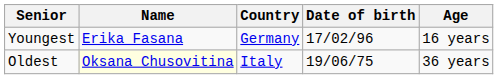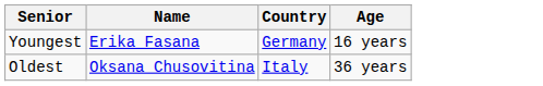- column: Date of birth | 17/02/96 | 19/06/75
Oldest | Name: lightyellow background -> no background
